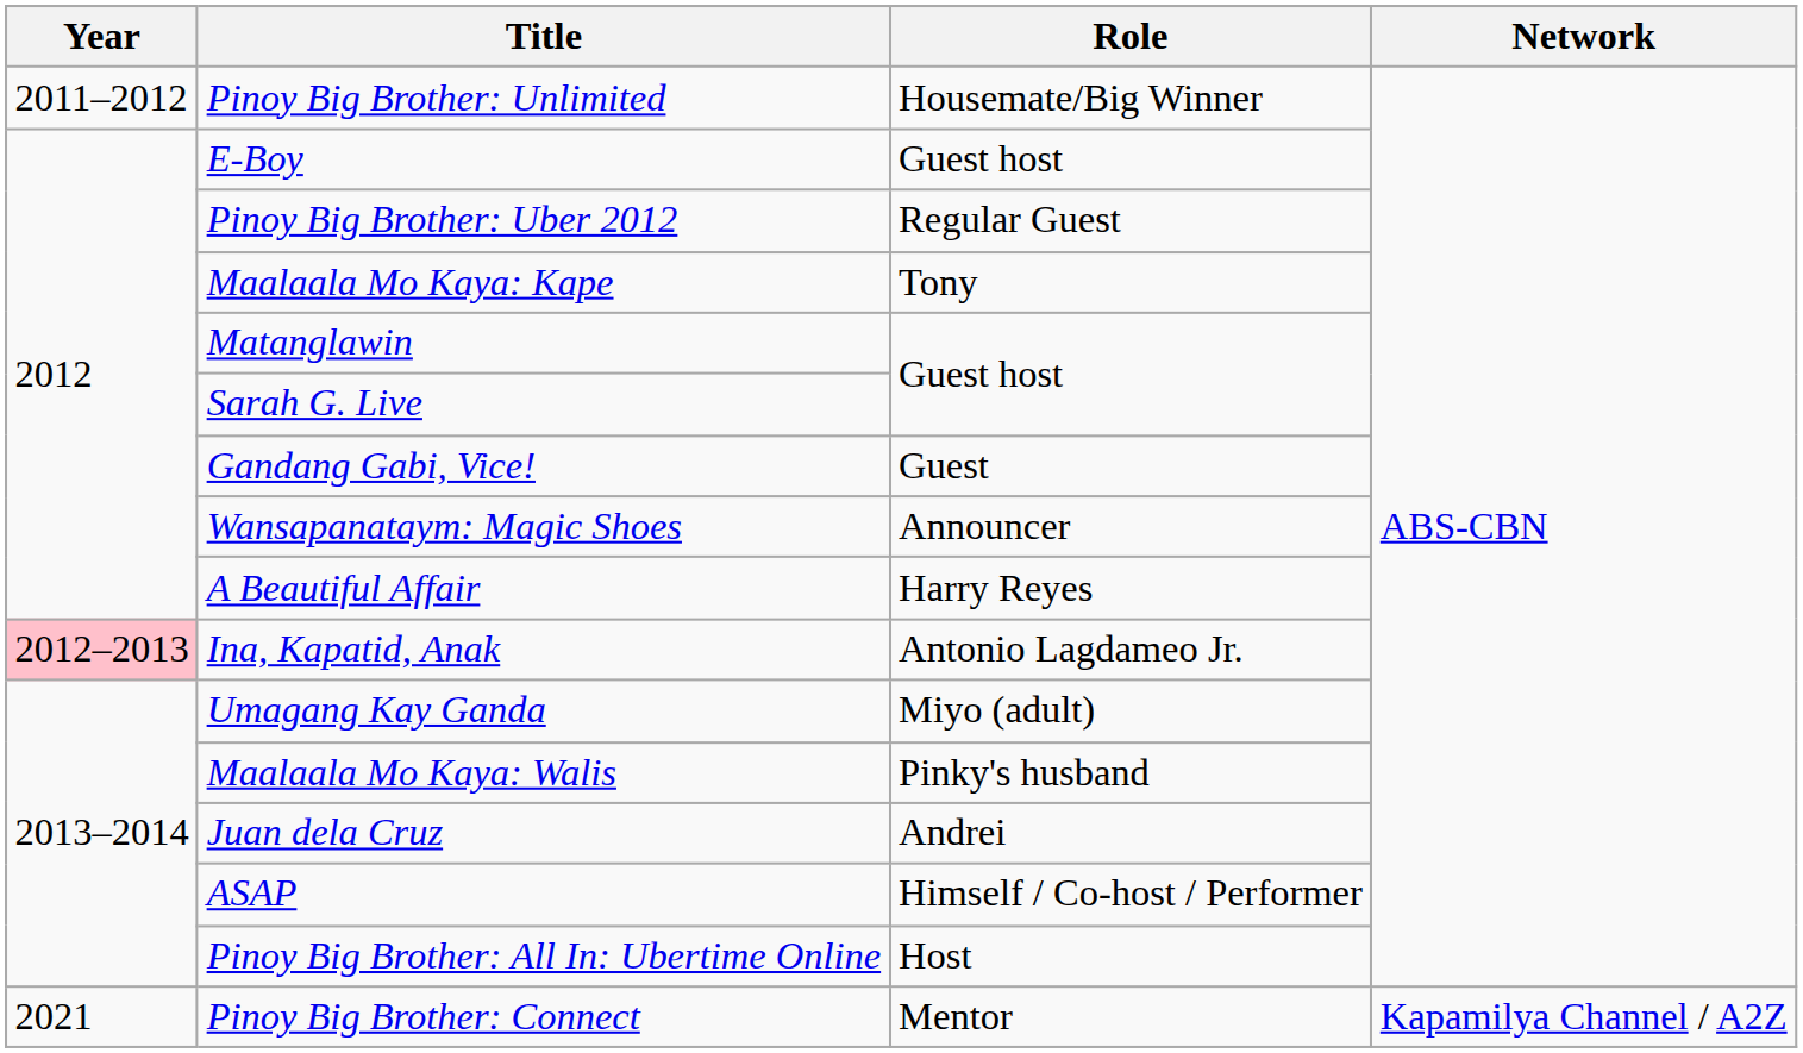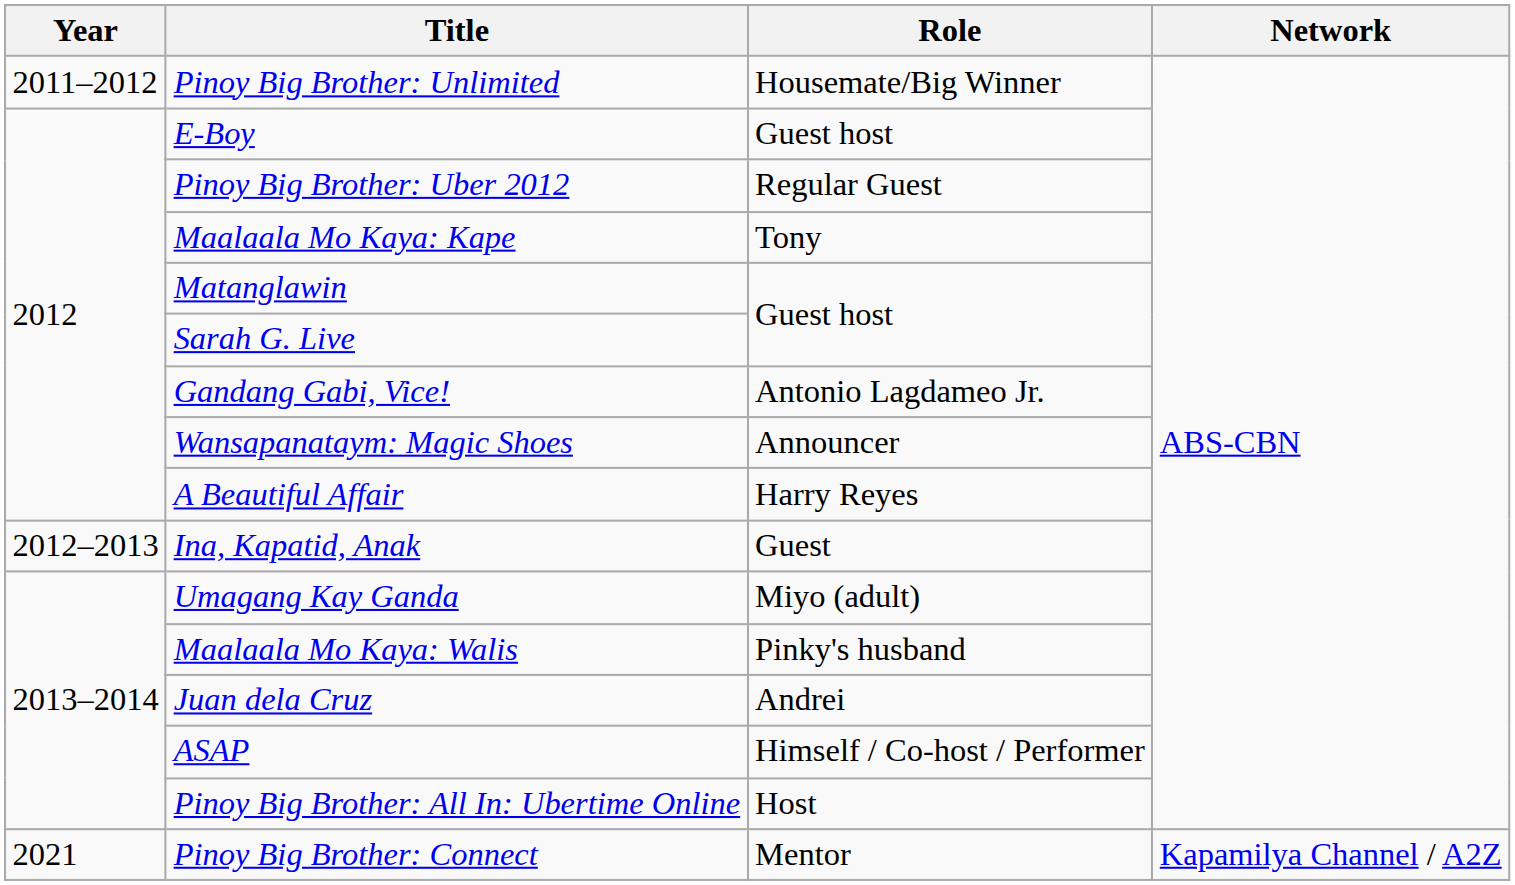Gandang Gabi, Vice! | Role: Guest -> Antonio Lagdameo Jr.
Ina, Kapatid, Anak | Year: pink background -> no background
Ina, Kapatid, Anak | Role: Antonio Lagdameo Jr. -> Guest
